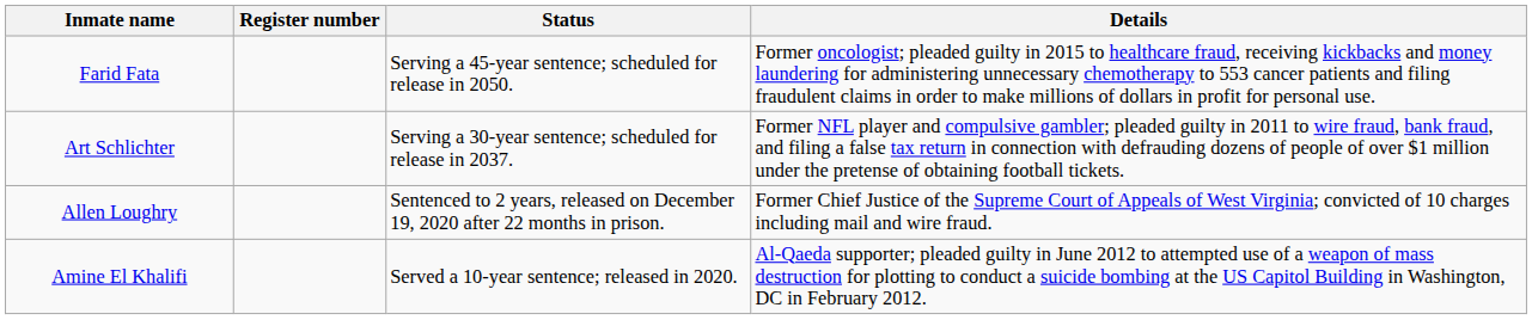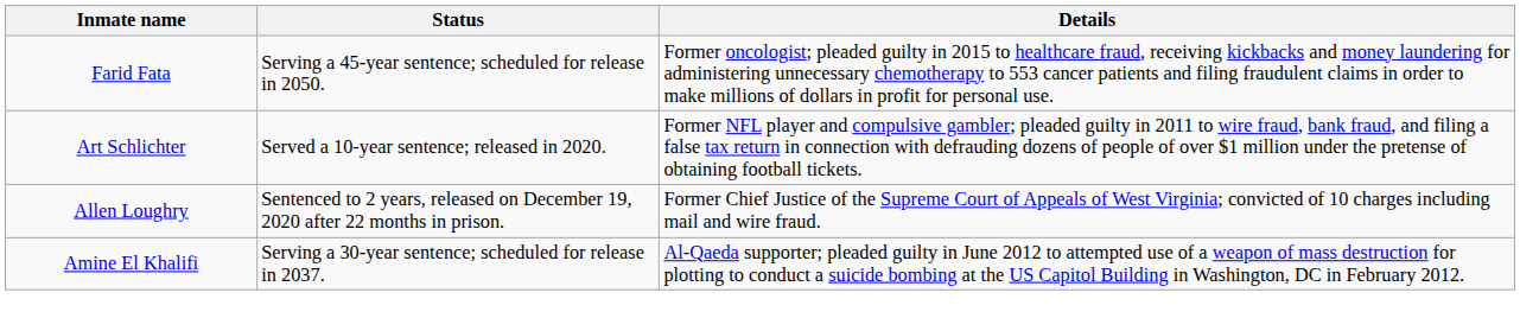- column: Register number
Art Schlichter | Status: Serving a 30-year sentence; scheduled for release in 2037. -> Served a 10-year sentence; released in 2020.
Amine El Khalifi | Status: Served a 10-year sentence; released in 2020. -> Serving a 30-year sentence; scheduled for release in 2037.
